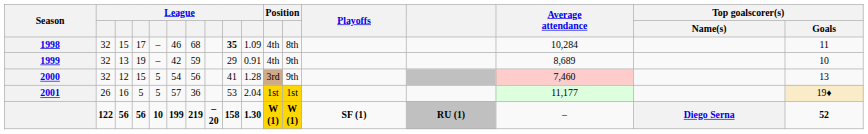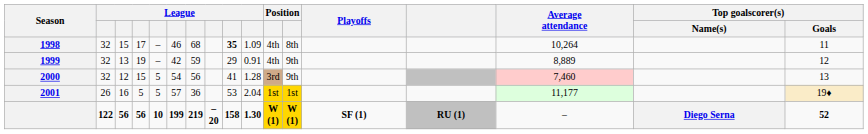1998 | Average attendance: 10,284 -> 10,264
1999 | Average attendance: 8,689 -> 8,889
1999 | Top goalscorer(s) / Goals: 10 -> 12
